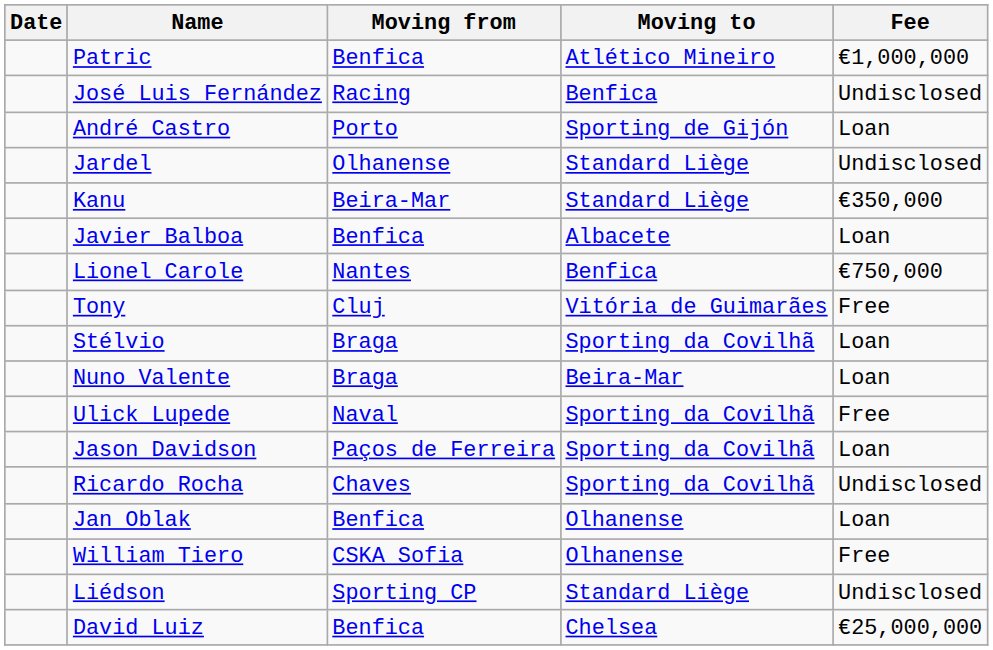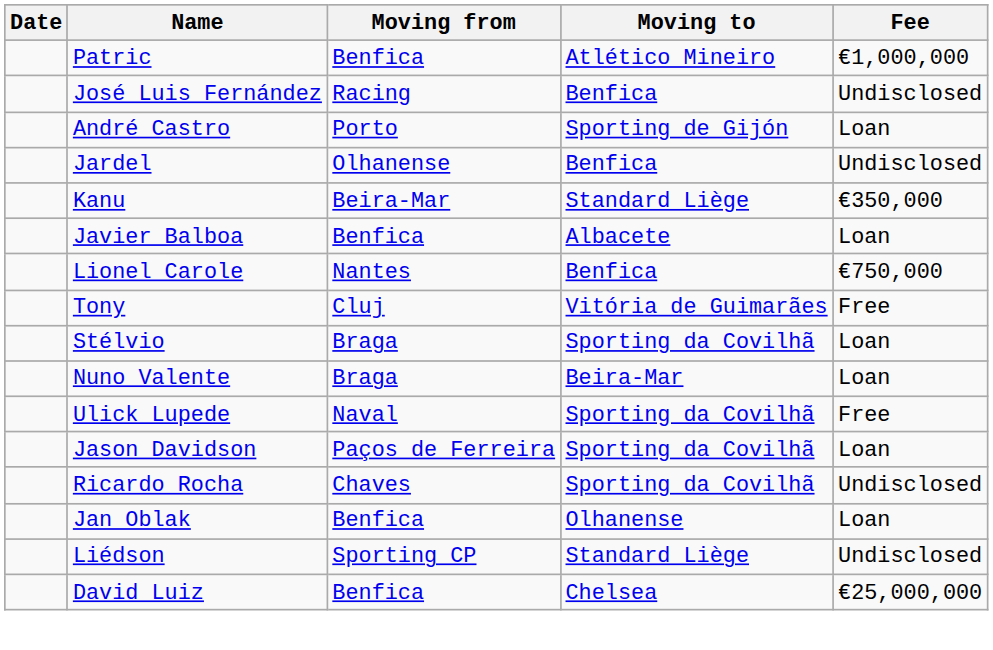Jardel | Moving to: Standard Liège -> Benfica
- row: William Tiero | CSKA Sofia | Olhanense | Free
